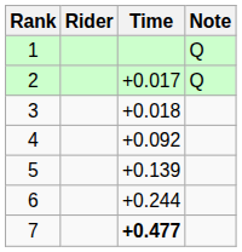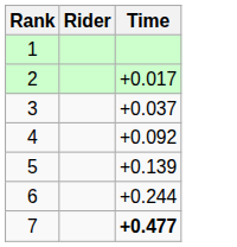- column: Note | Q | Q
3 | Time: +0.018 -> +0.037
